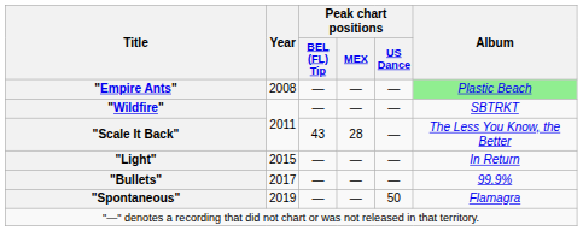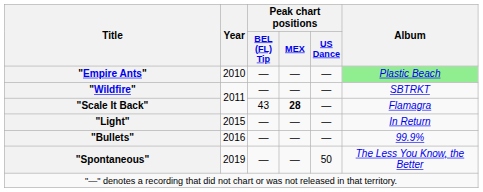"Empire Ants" | Year: 2008 -> 2010
"Scale It Back" | Peak chart positions / MEX: normal -> bold
"Scale It Back" | Album: The Less You Know, the Better -> Flamagra
"Bullets" | Year: 2017 -> 2016
"Spontaneous" | Album: Flamagra -> The Less You Know, the Better
